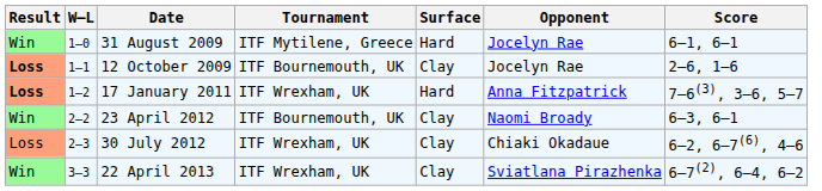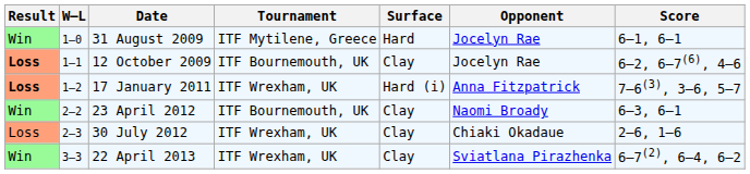12 October 2009 | Score: 2–6, 1–6 -> 6–2, 6–7(6), 4–6
17 January 2011 | Surface: Hard -> Hard (i)
30 July 2012 | Score: 6–2, 6–7(6), 4–6 -> 2–6, 1–6
